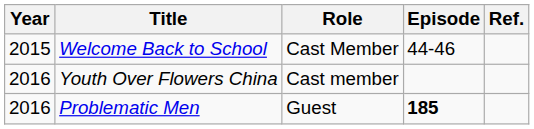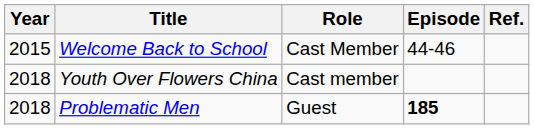Youth Over Flowers China | Year: 2016 -> 2018
Problematic Men | Year: 2016 -> 2018
